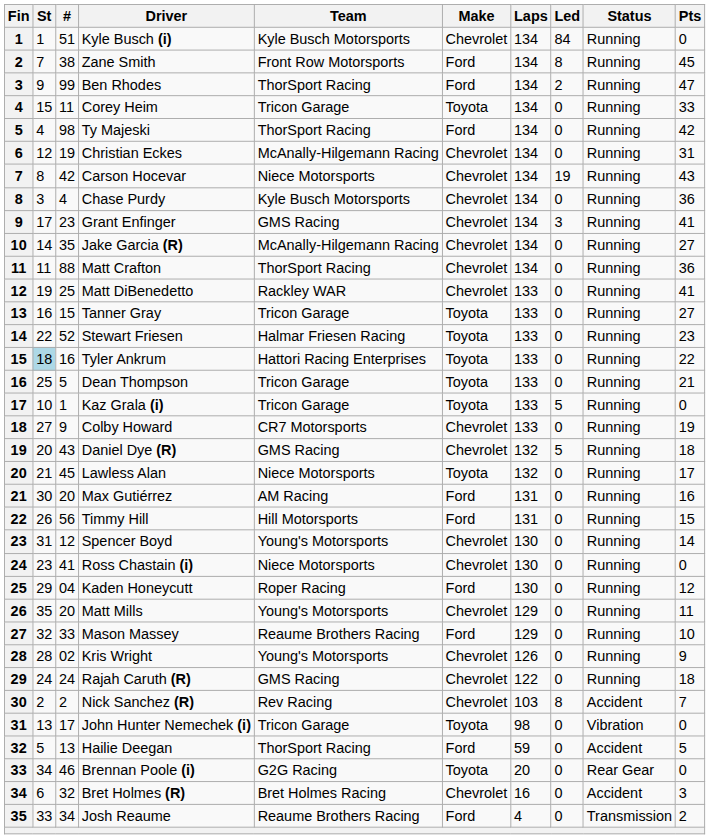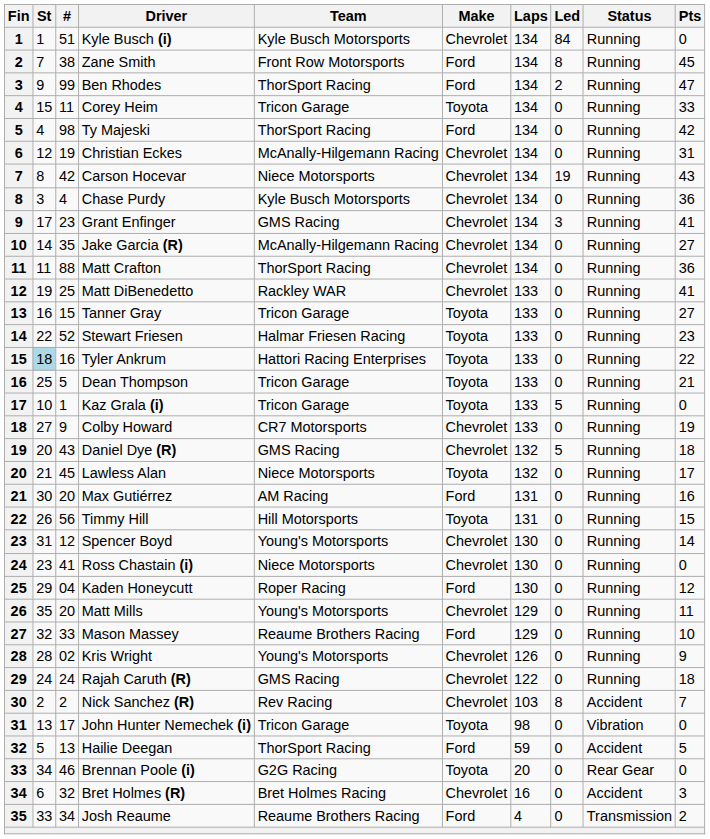Timmy Hill | Make: Ford -> Toyota
